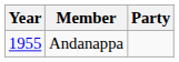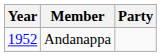Andanappa | Year: 1955 -> 1952
